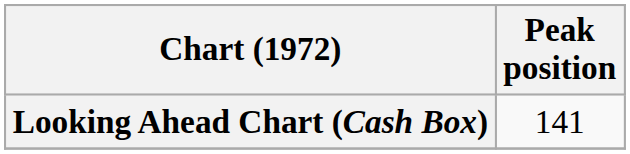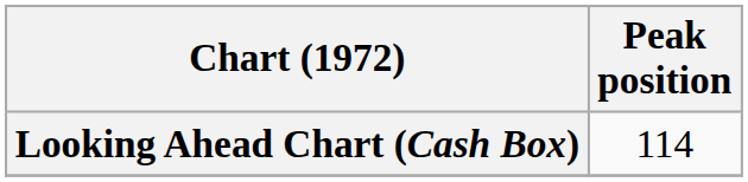Looking Ahead Chart (Cash Box) | Peak position: 141 -> 114
